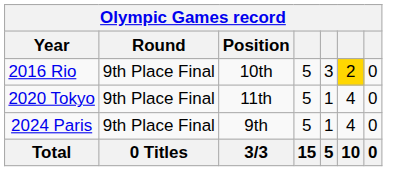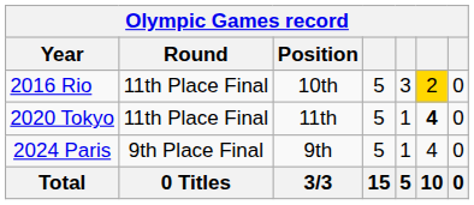2016 Rio | Round: 9th Place Final -> 11th Place Final
2020 Tokyo | Round: 9th Place Final -> 11th Place Final
2020 Tokyo | column 6: normal -> bold
